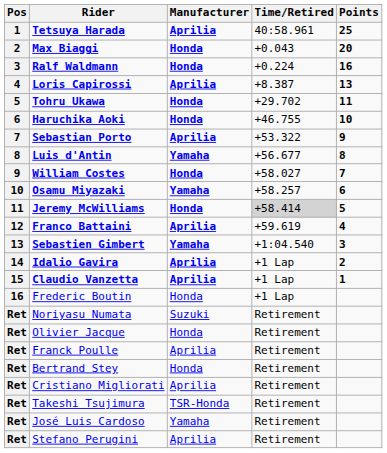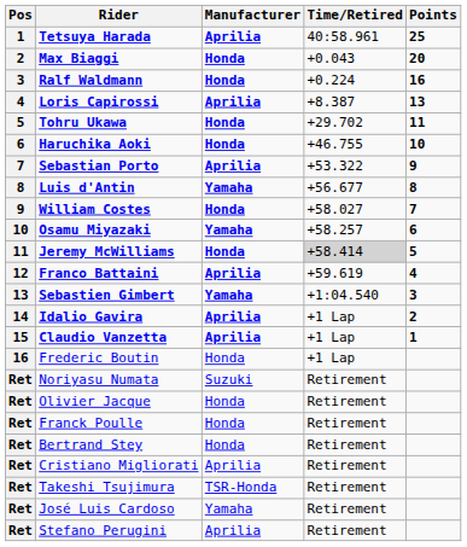Franck Poulle | Manufacturer: Aprilia -> Honda
